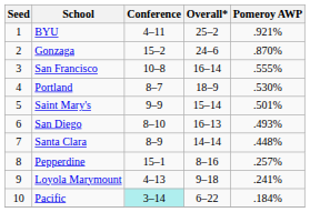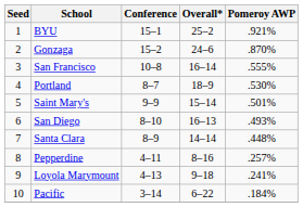BYU | Conference: 4–11 -> 15–1
Pepperdine | Conference: 15–1 -> 4–11
Pacific | Conference: paleturquoise background -> no background
